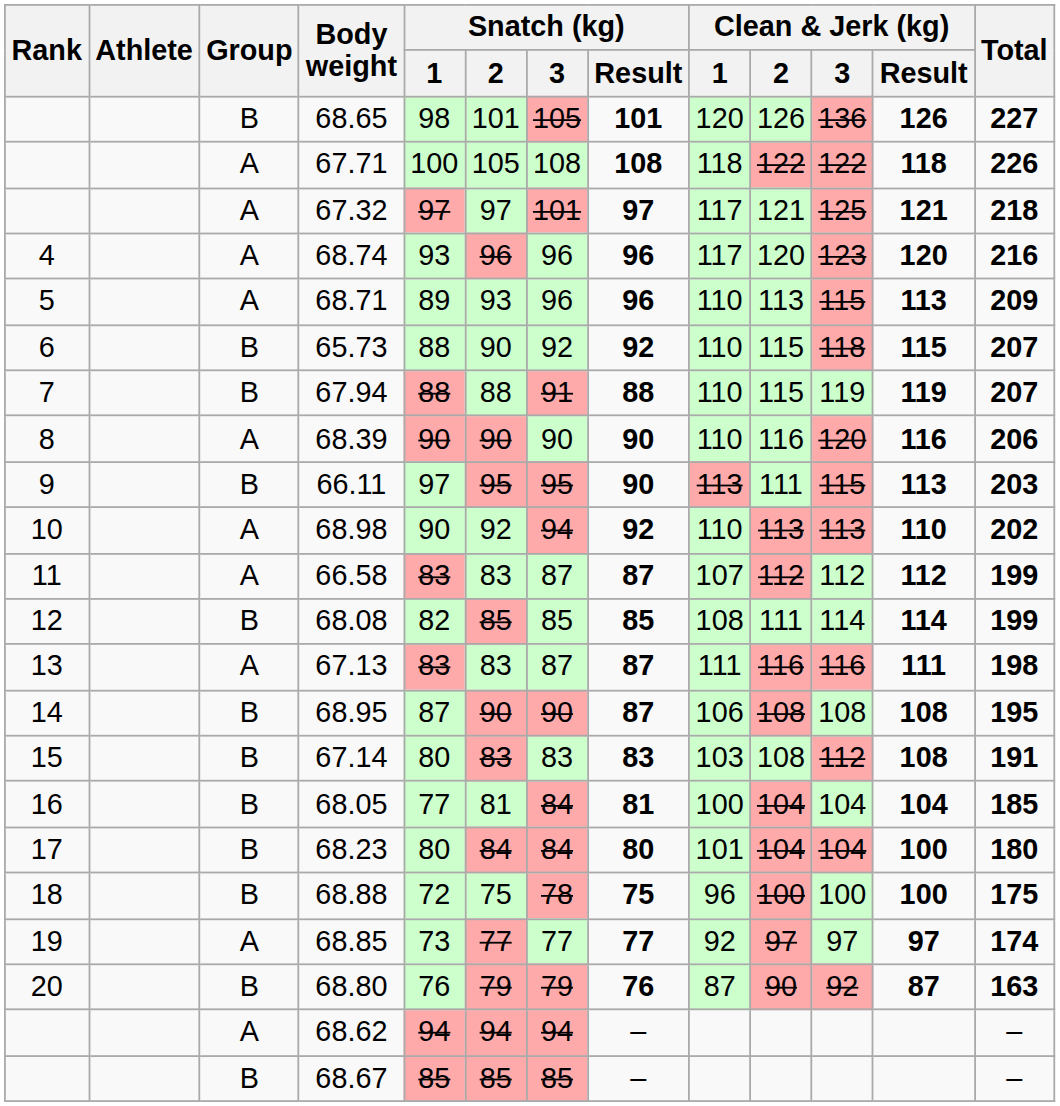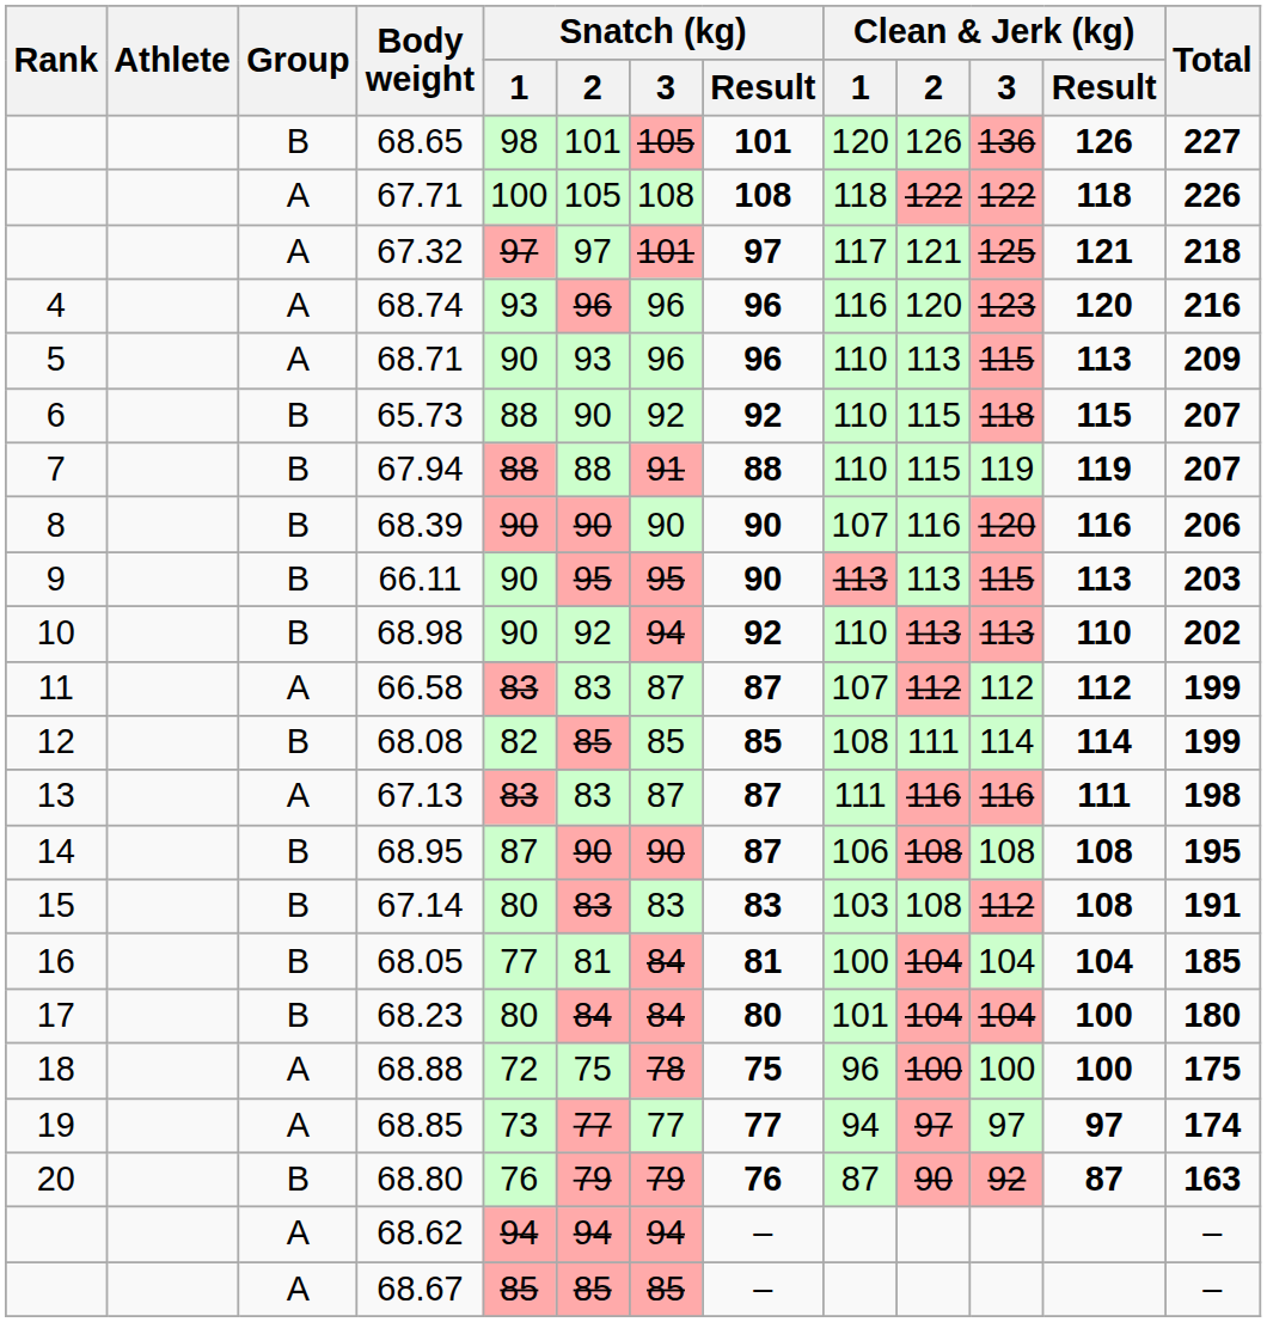68.74 | Clean & Jerk (kg) / 1: 117 -> 116
68.71 | Snatch (kg) / 1: 89 -> 90
68.39 | Group: A -> B
68.39 | Clean & Jerk (kg) / 1: 110 -> 107
66.11 | Snatch (kg) / 1: 97 -> 90
66.11 | Clean & Jerk (kg) / 2: 111 -> 113
68.98 | Group: A -> B
68.88 | Group: B -> A
68.85 | Clean & Jerk (kg) / 1: 92 -> 94
68.67 | Group: B -> A
